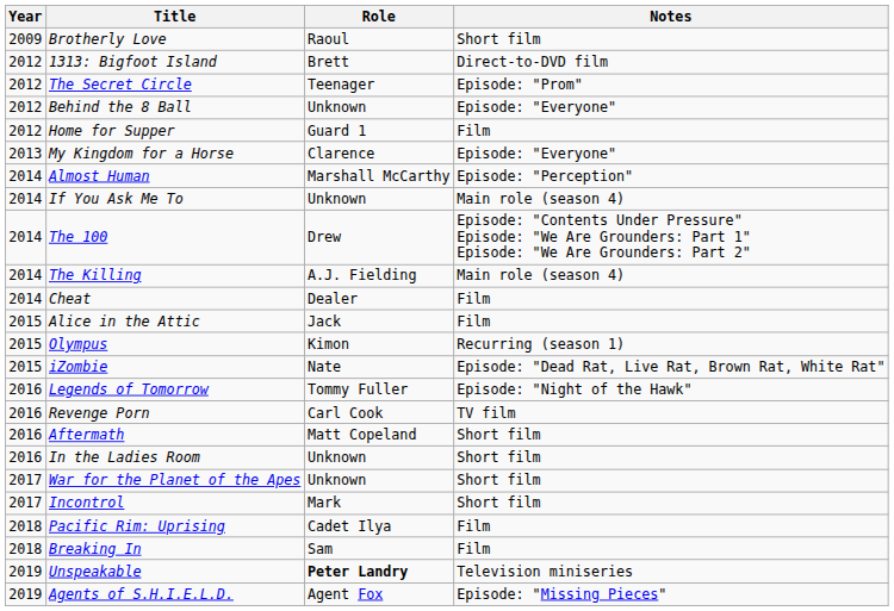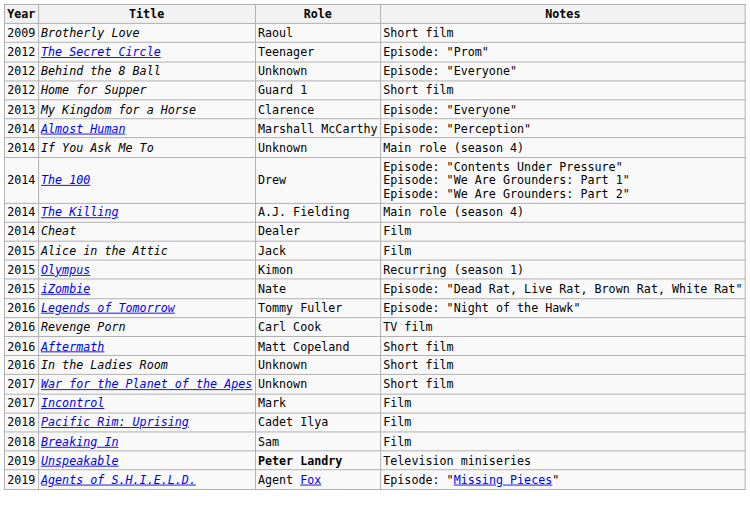- row: 2012 | 1313: Bigfoot Island | Brett | Direct-to-DVD film
Home for Supper | Notes: Film -> Short film
Incontrol | Notes: Short film -> Film
